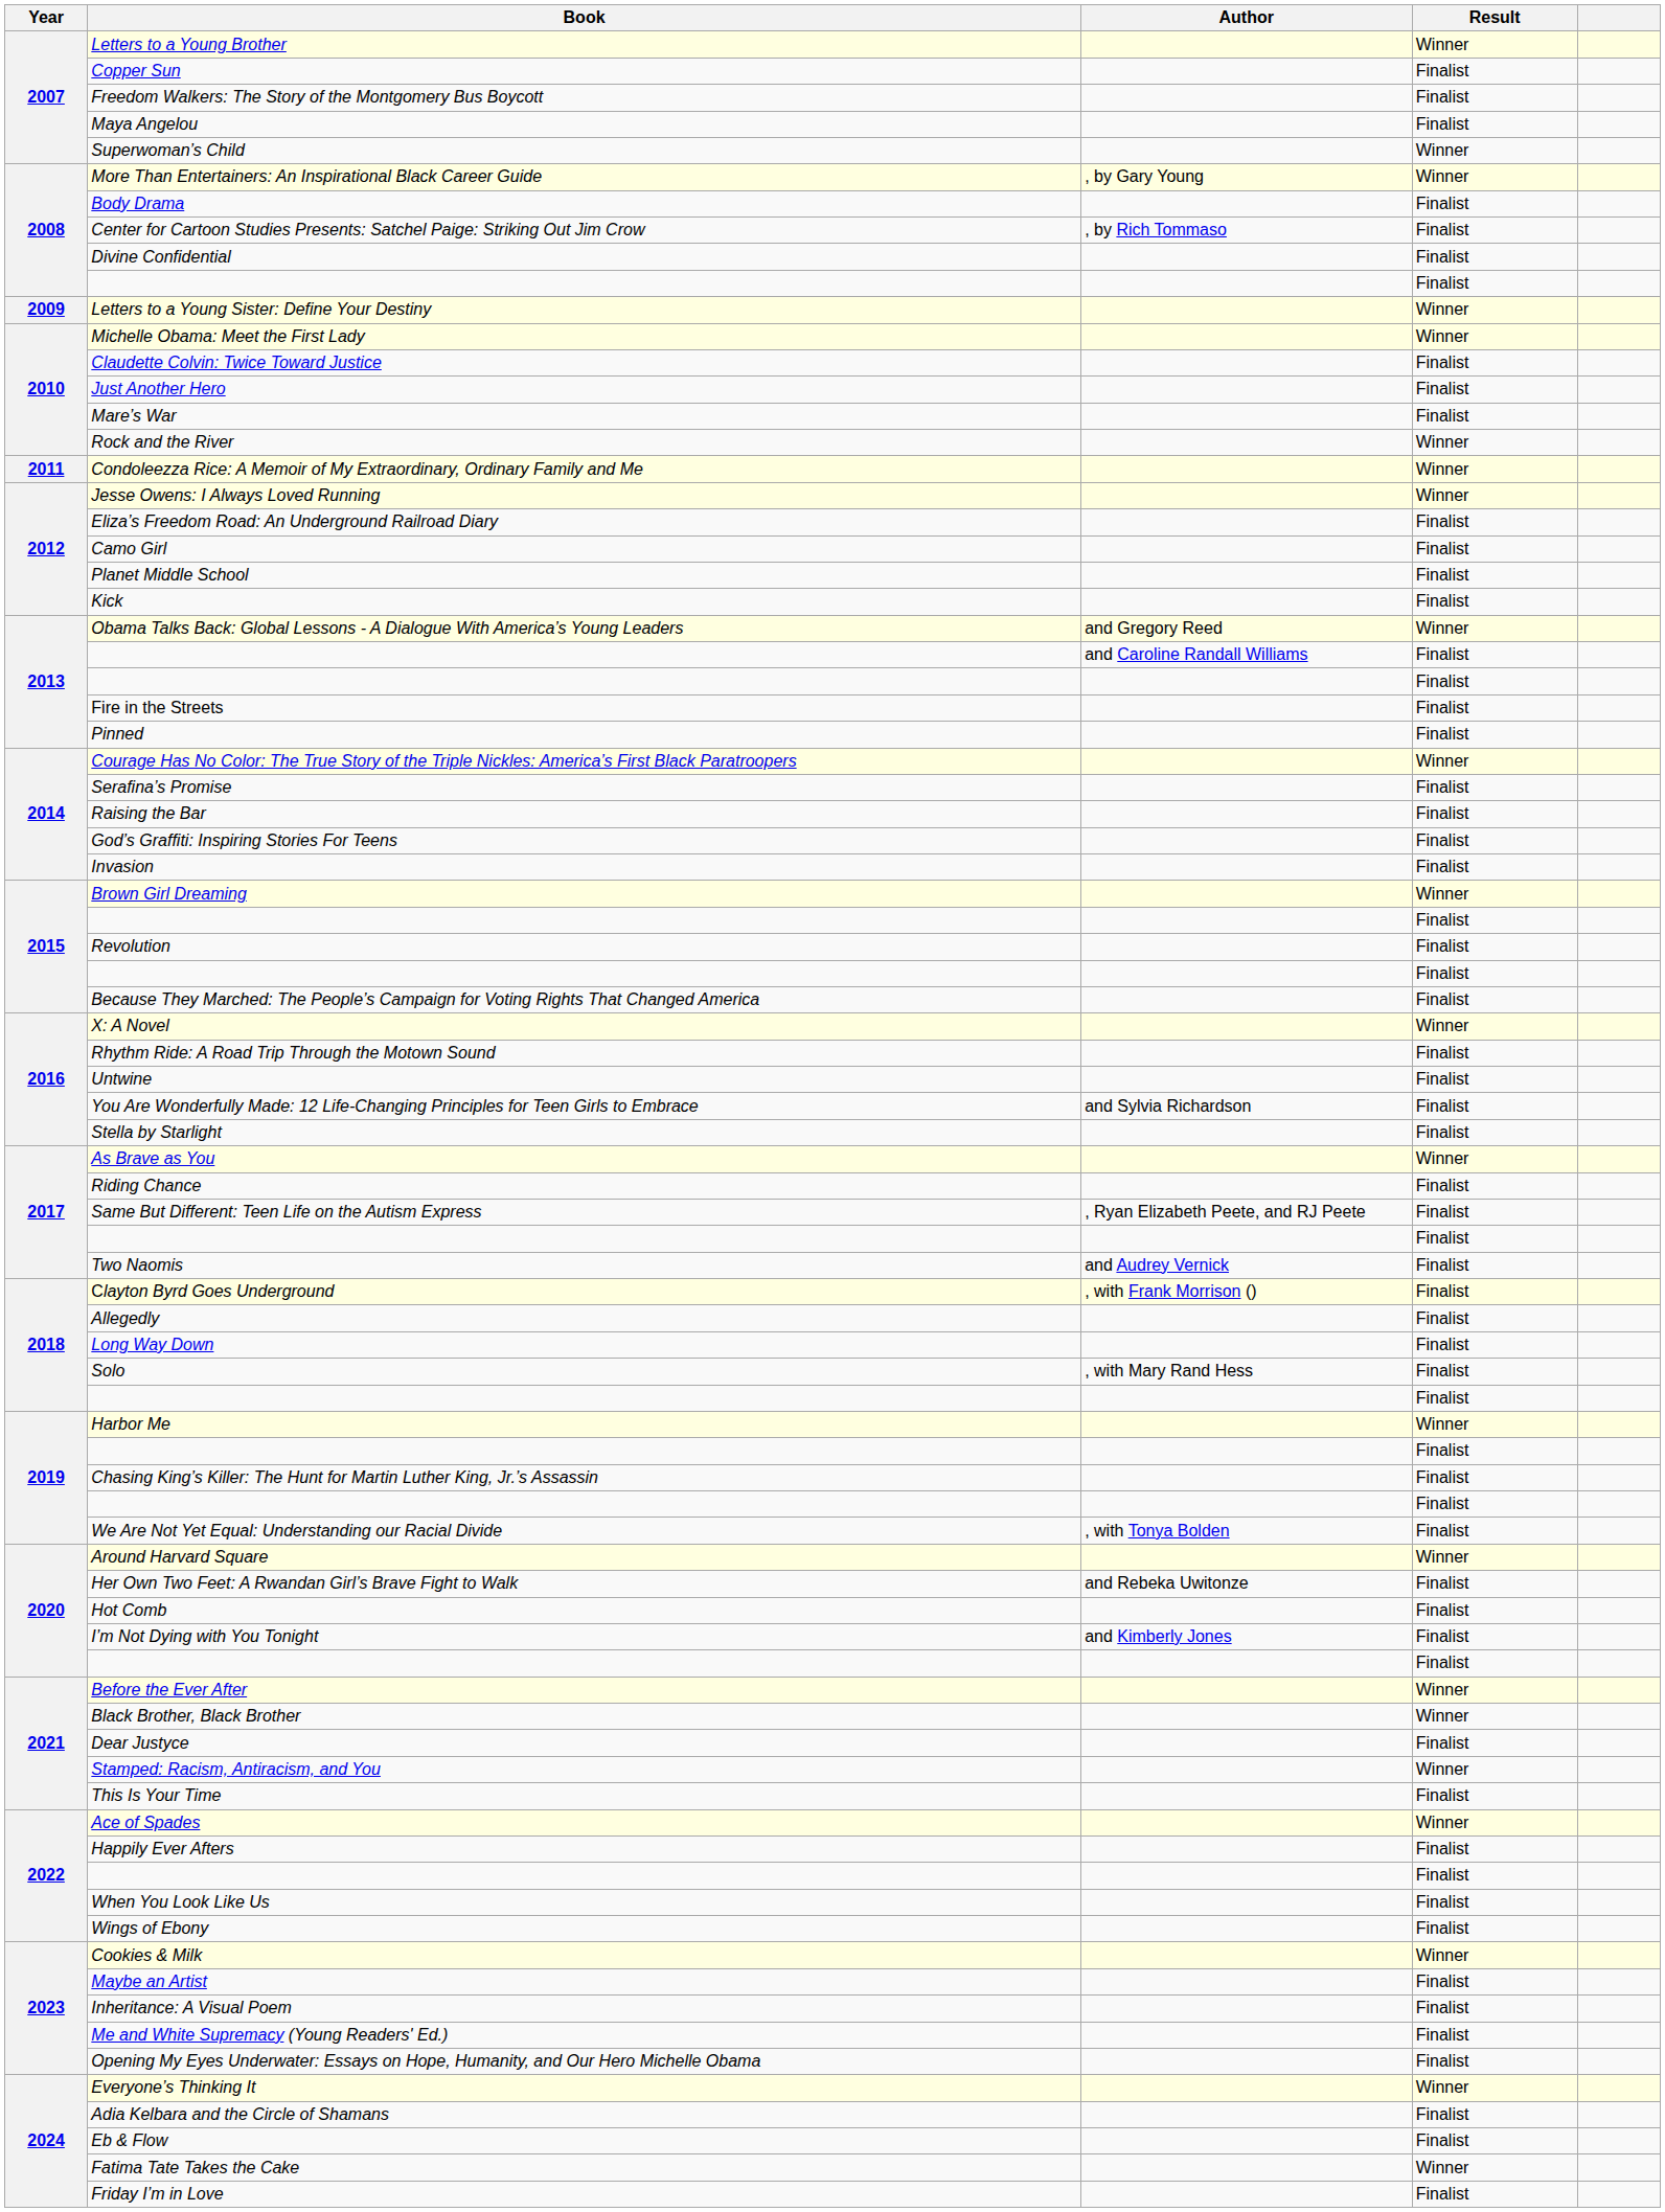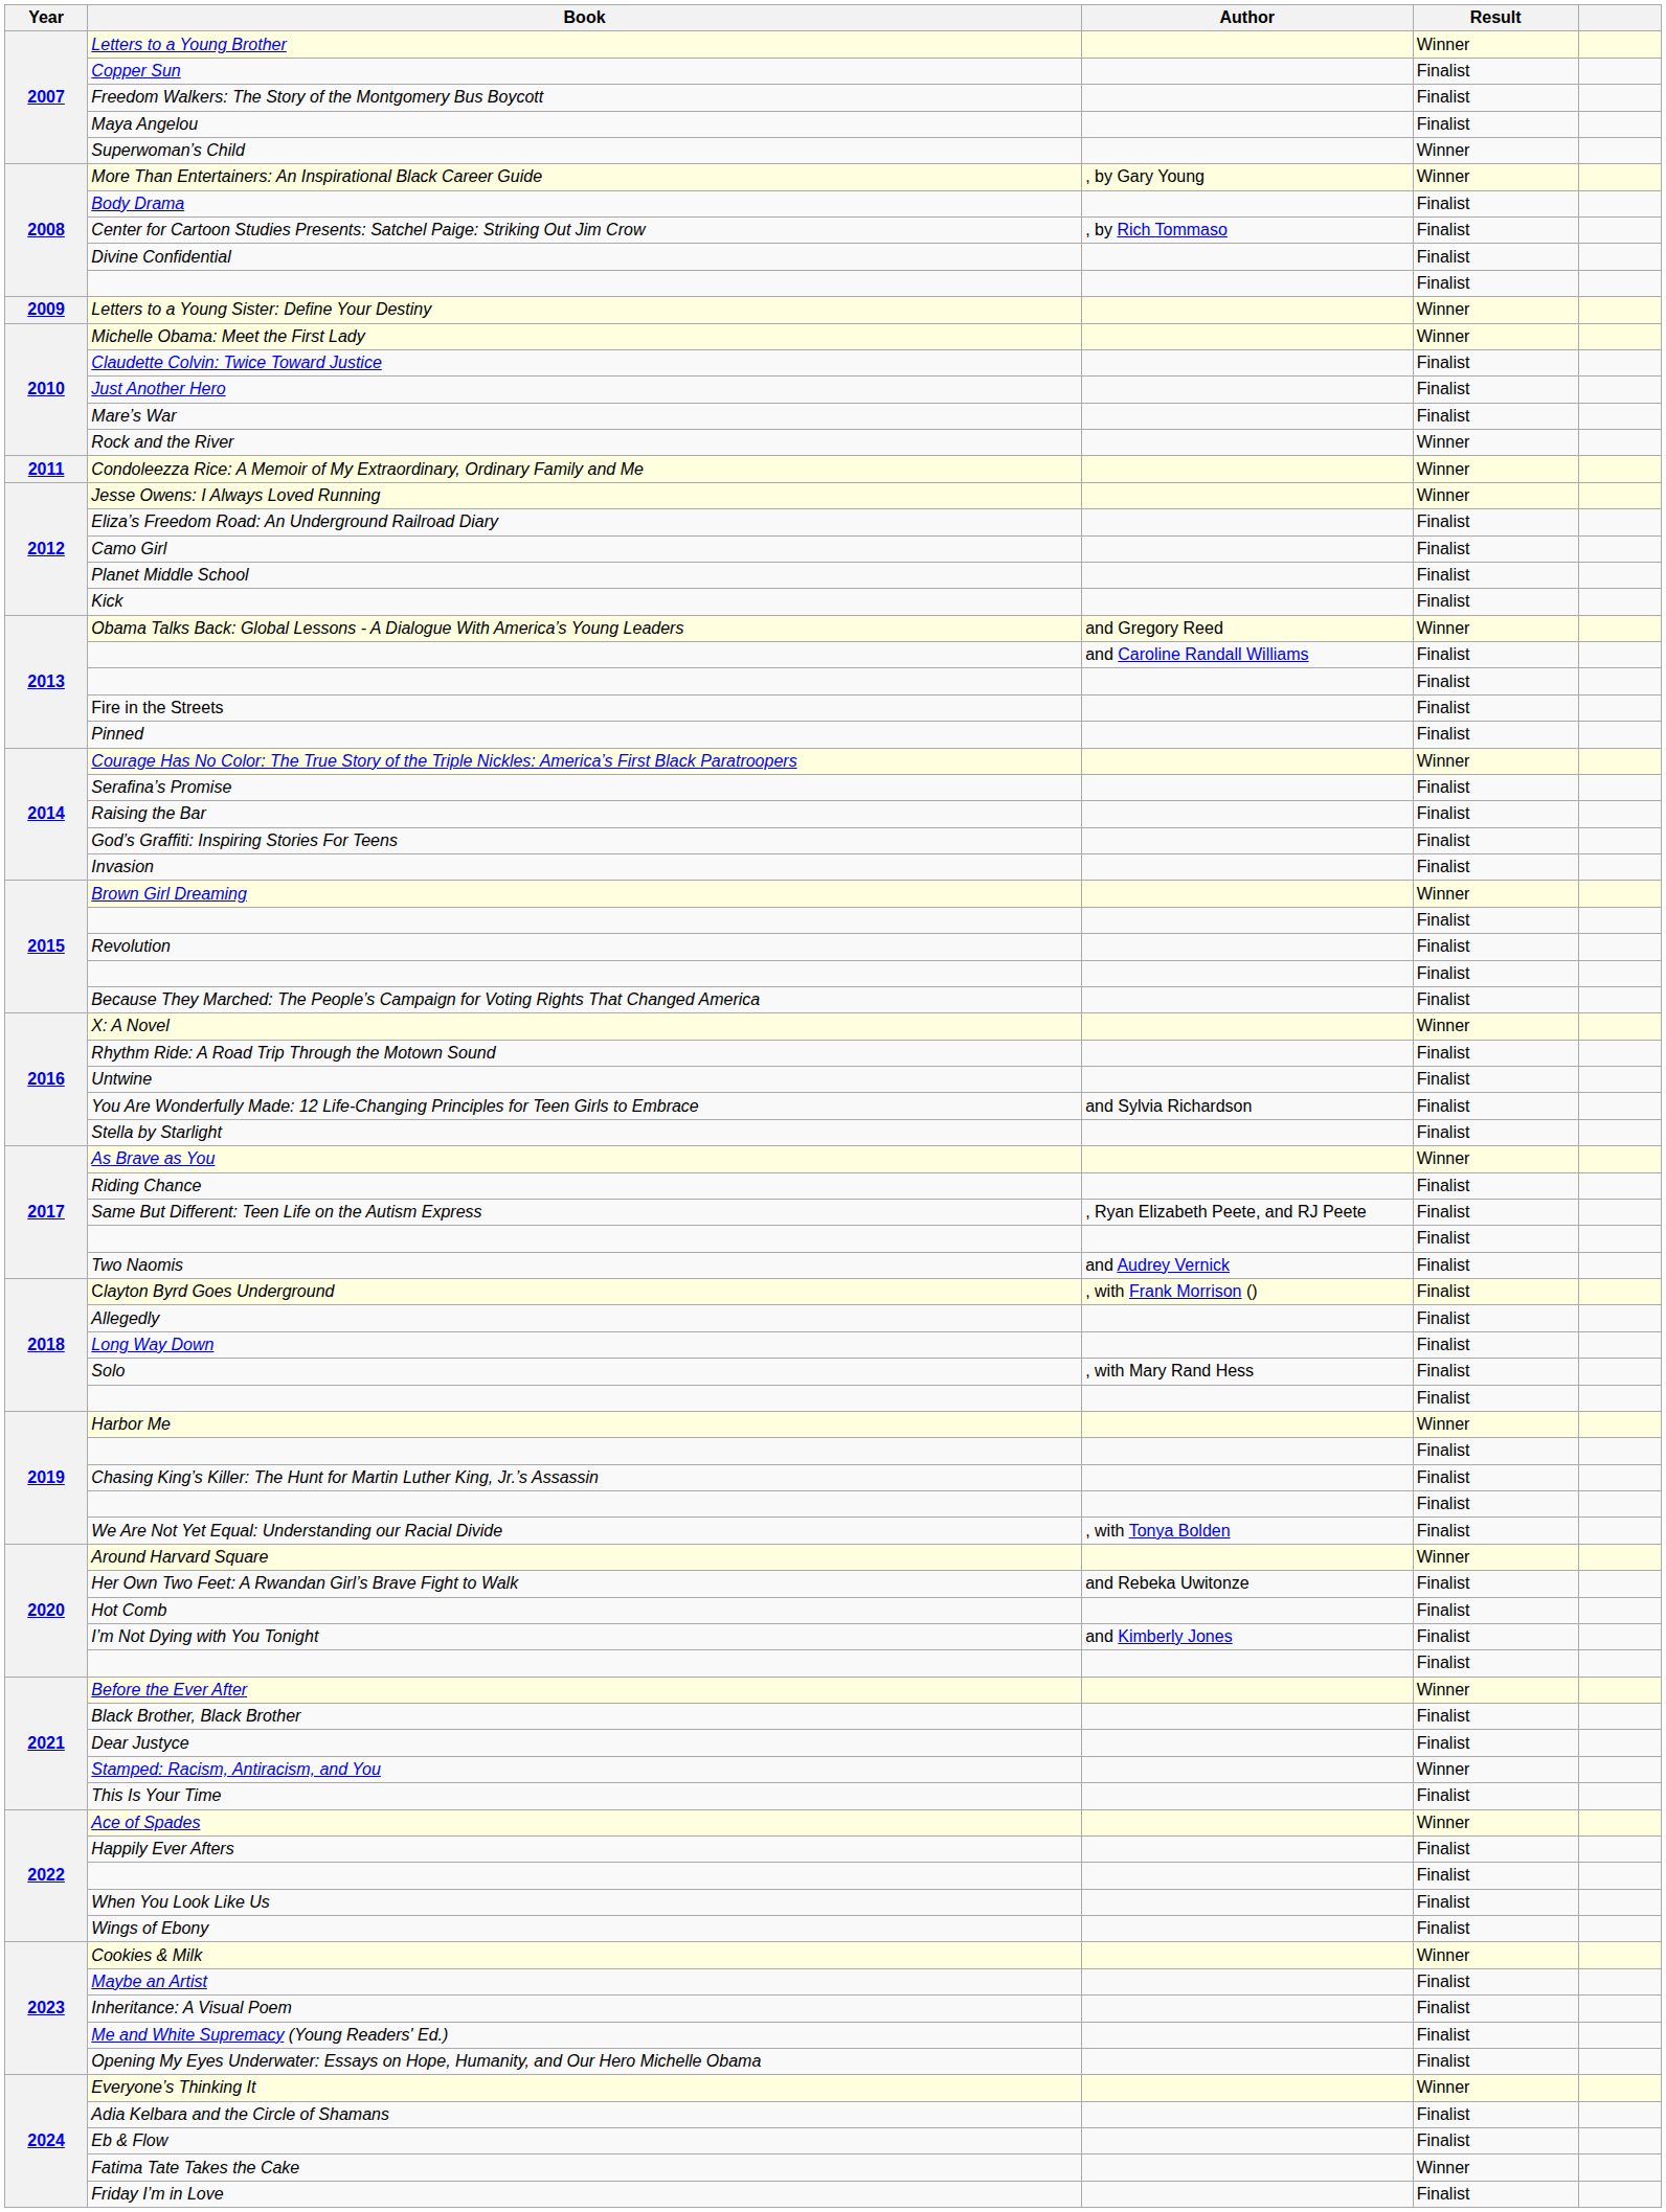Black Brother, Black Brother | Result: Winner -> Finalist
